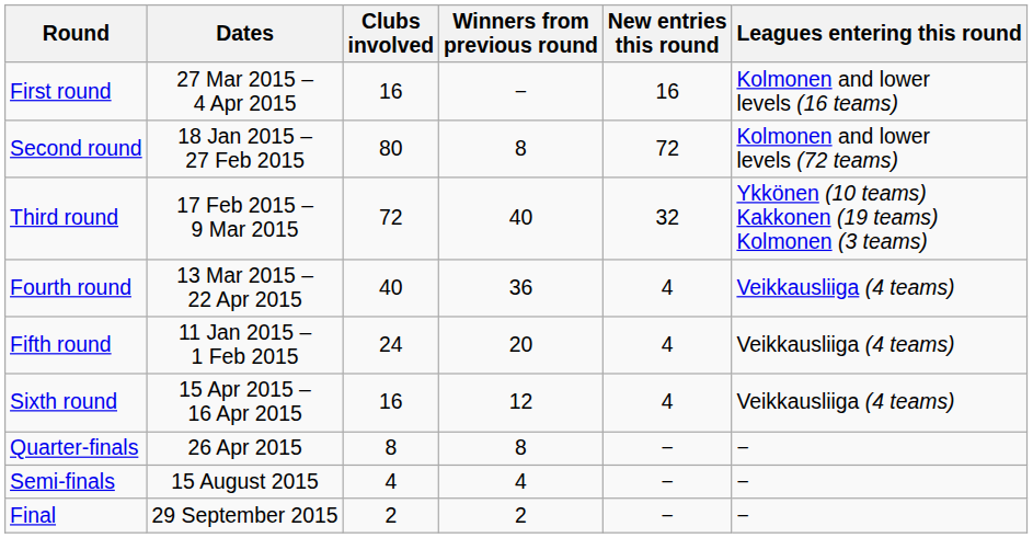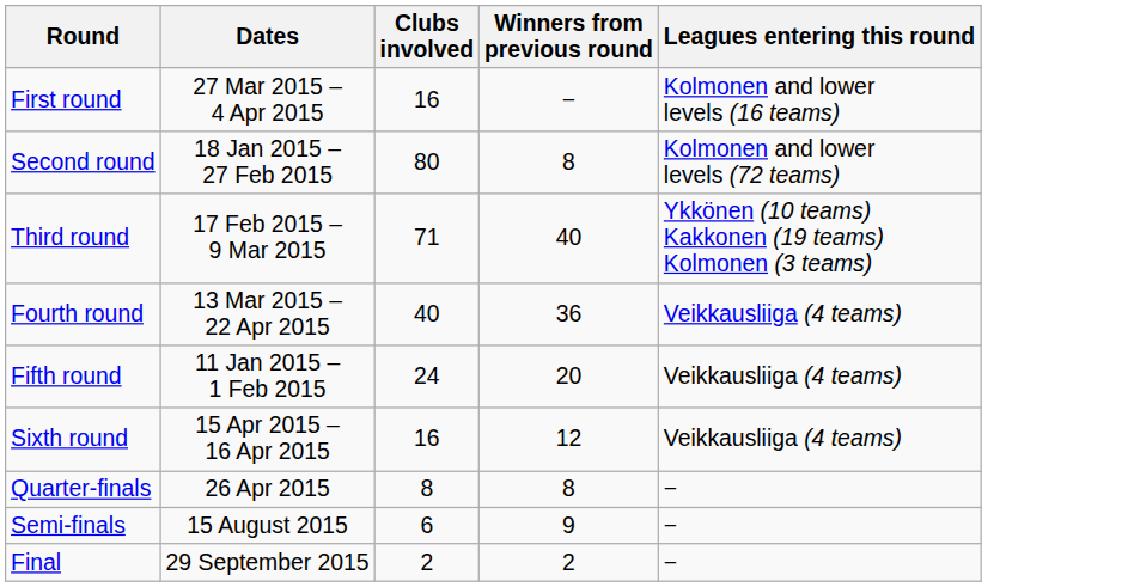- column: New entries this round | 16 | 72 | 32 | 4 | 4 | 4 | − | − | −
Third round | Clubs involved: 72 -> 71
Semi-finals | Clubs involved: 4 -> 6
Semi-finals | Winners from previous round: 4 -> 9
